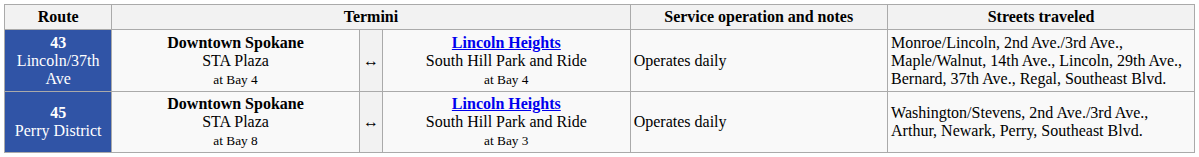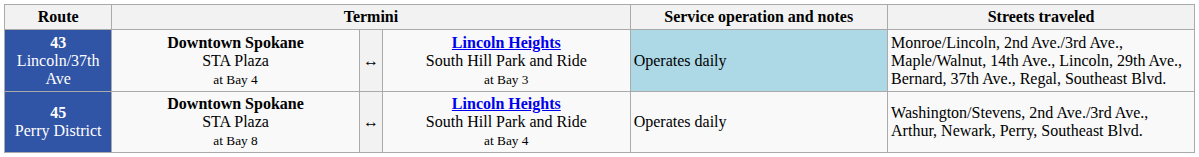43 Lincoln/37th Ave | column 4: Lincoln Heights South Hill Park and Ride at Bay 4 -> Lincoln Heights South Hill Park and Ride at Bay 3
43 Lincoln/37th Ave | Service operation and notes: no background -> lightblue background
45 Perry District | column 4: Lincoln Heights South Hill Park and Ride at Bay 3 -> Lincoln Heights South Hill Park and Ride at Bay 4
